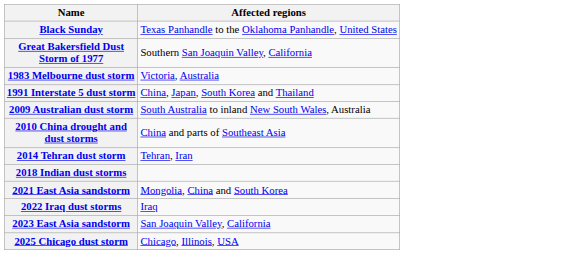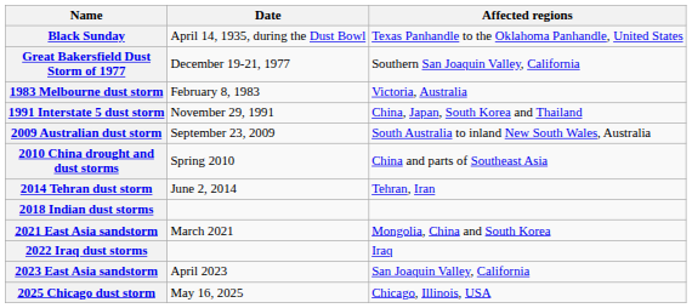+ column: Date | April 14, 1935, during the Dust Bowl | December 19-21, 1977 | February 8, 1983 | November 29, 1991 | September 23, 2009 | Spring 2010 | June 2, 2014 | March 2021 | April 2023 | May 16, 2025
